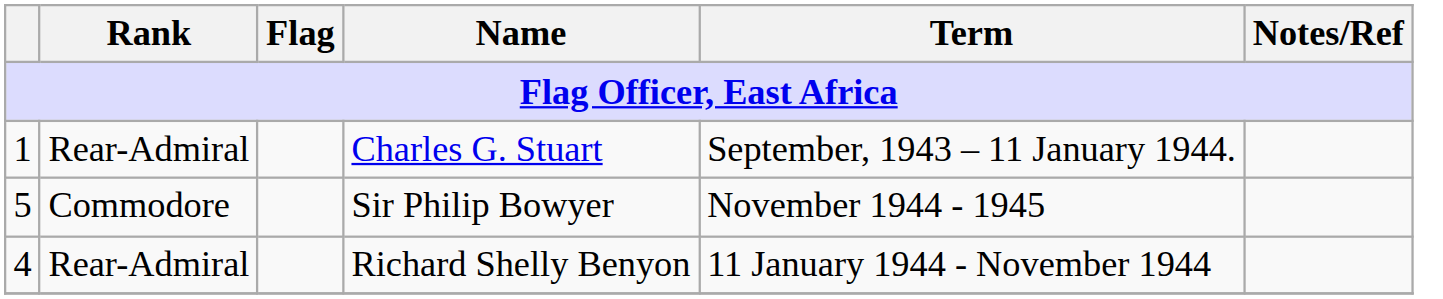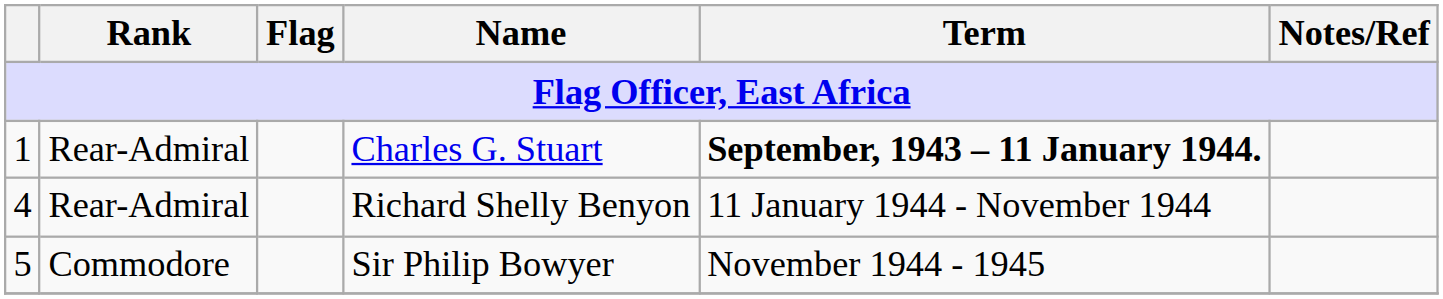Charles G. Stuart | Term: normal -> bold
rows swapped: Richard Shelly Benyon <-> Sir Philip Bowyer
